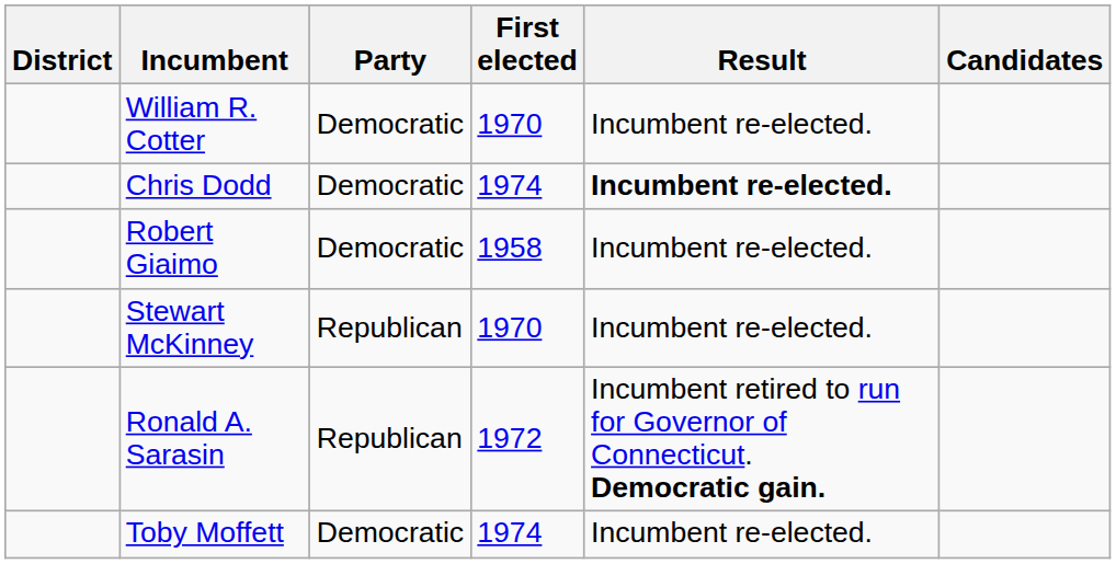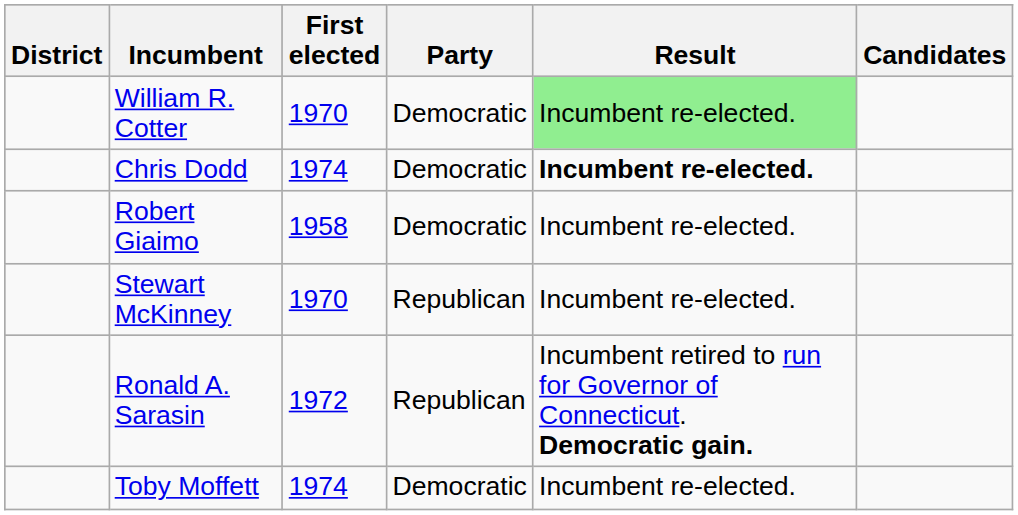columns swapped: Party <-> First elected
William R. Cotter | Result: no background -> lightgreen background
